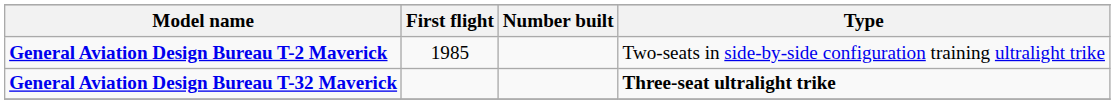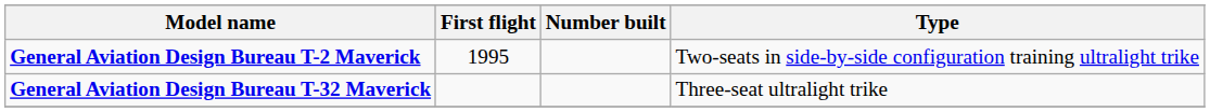General Aviation Design Bureau T-2 Maverick | First flight: 1985 -> 1995
General Aviation Design Bureau T-32 Maverick | Type: bold -> normal
